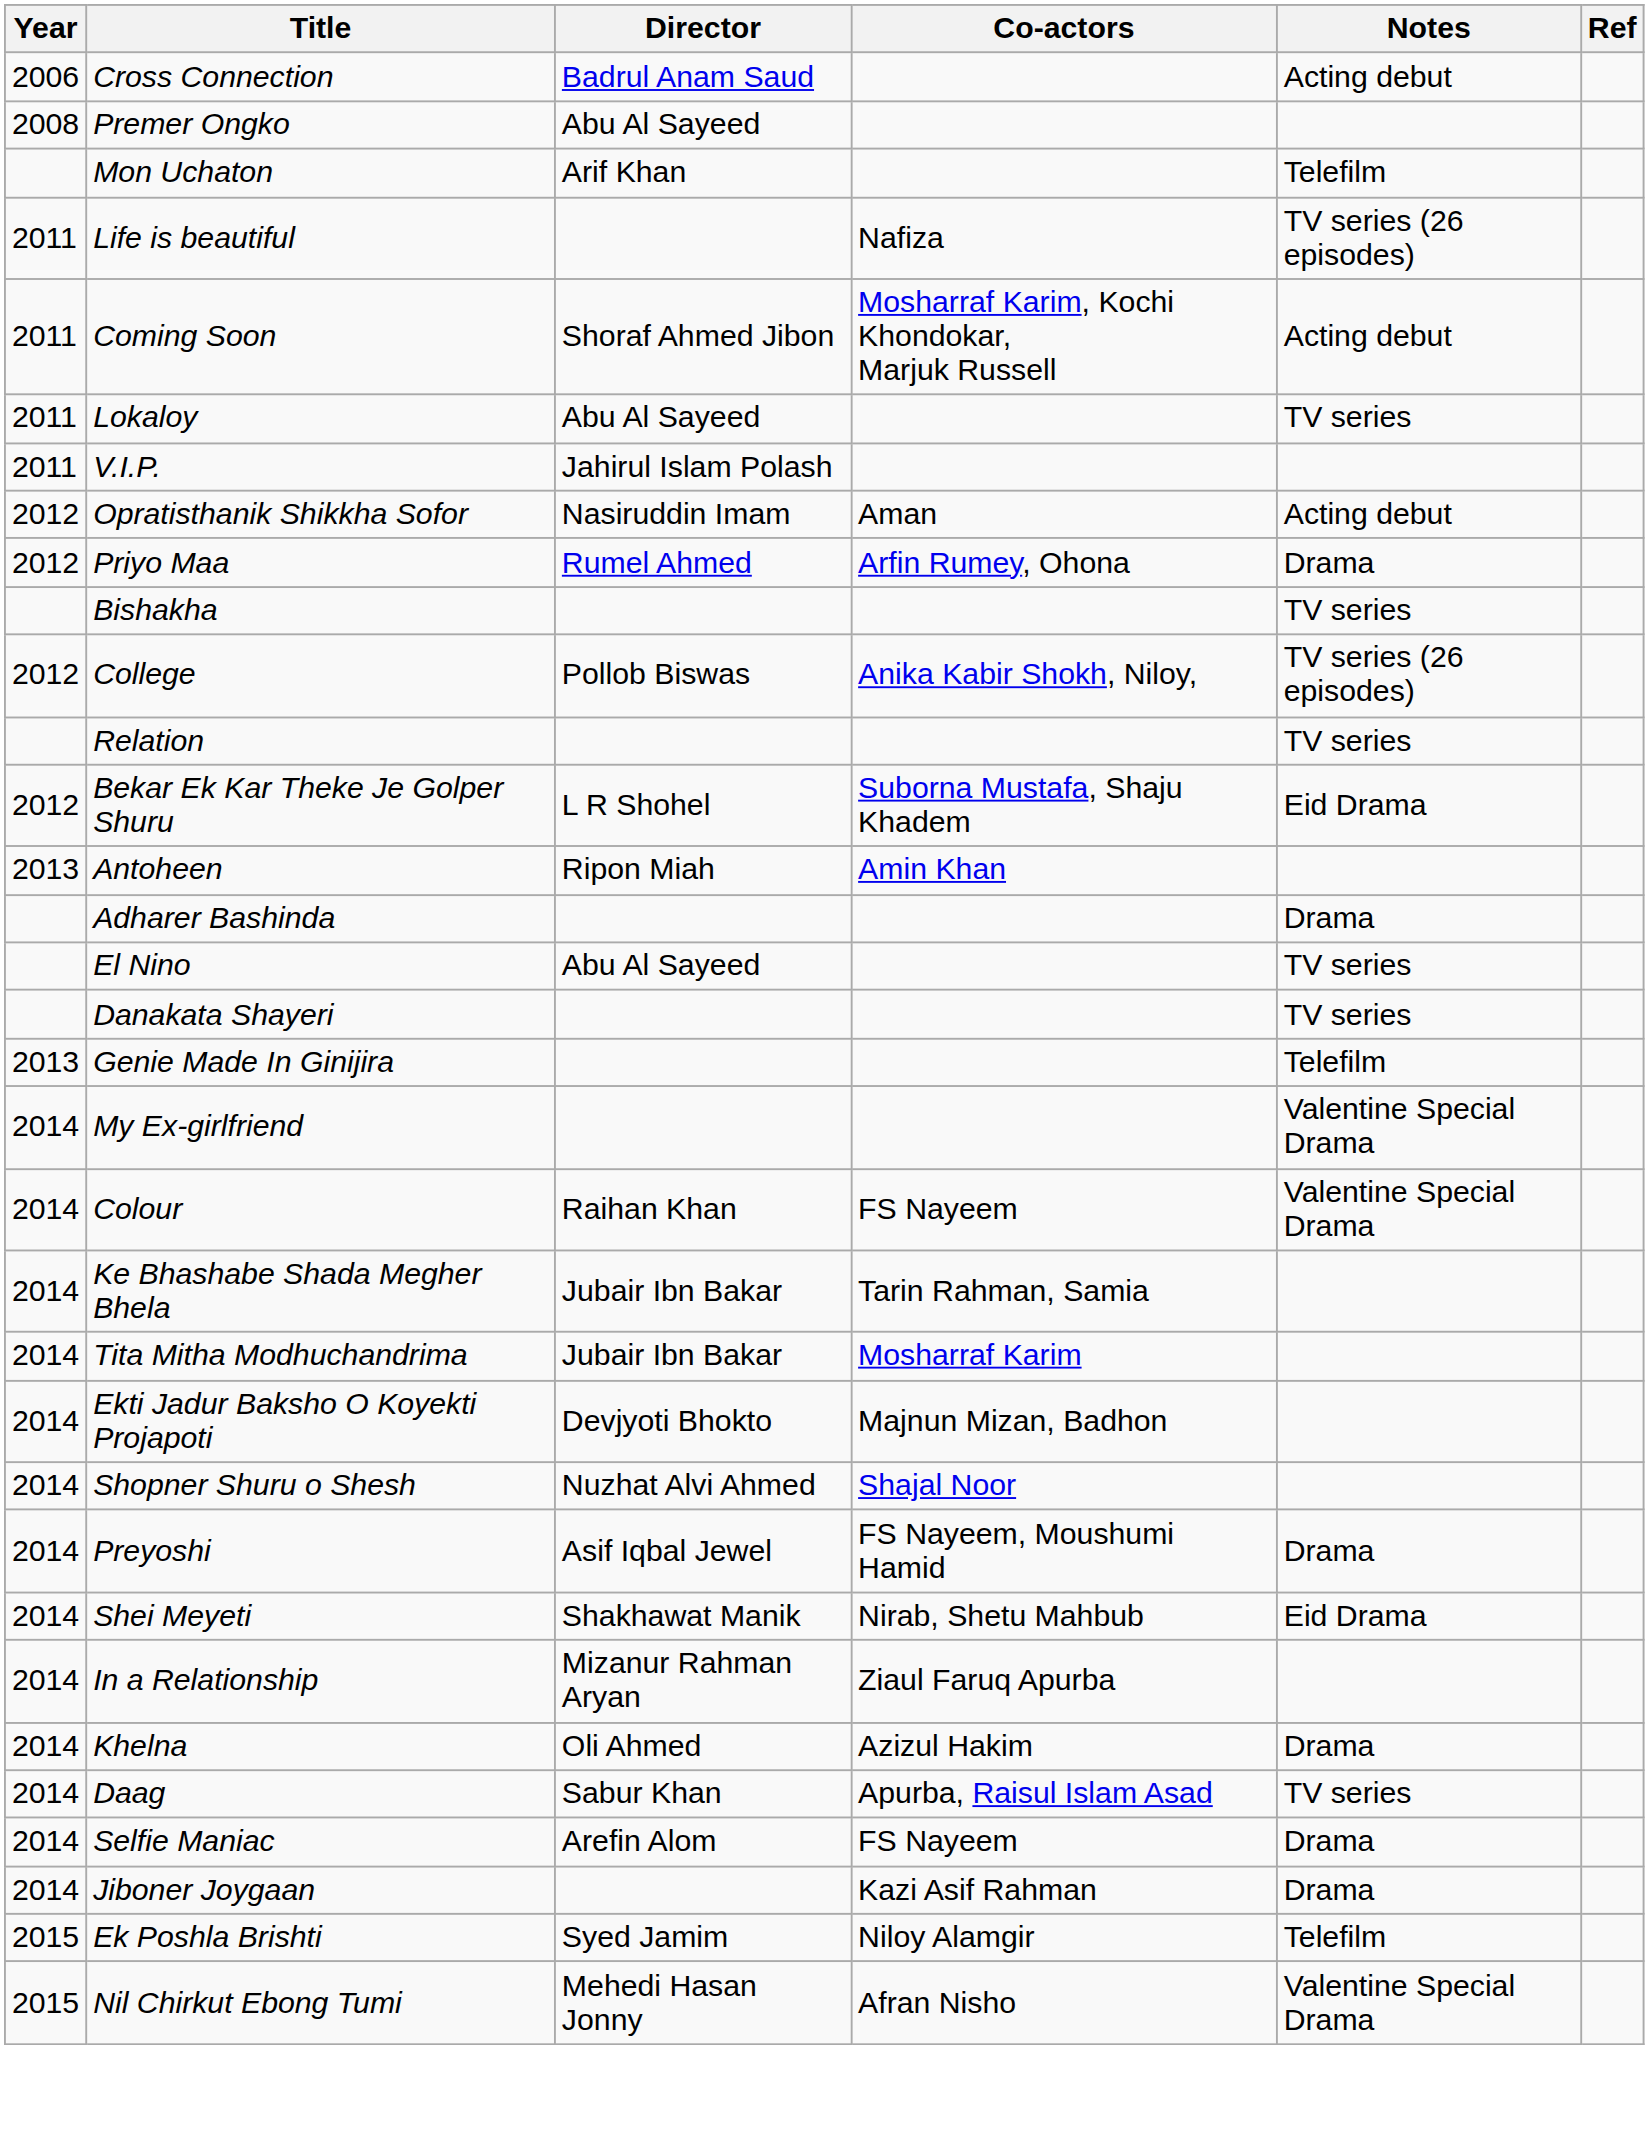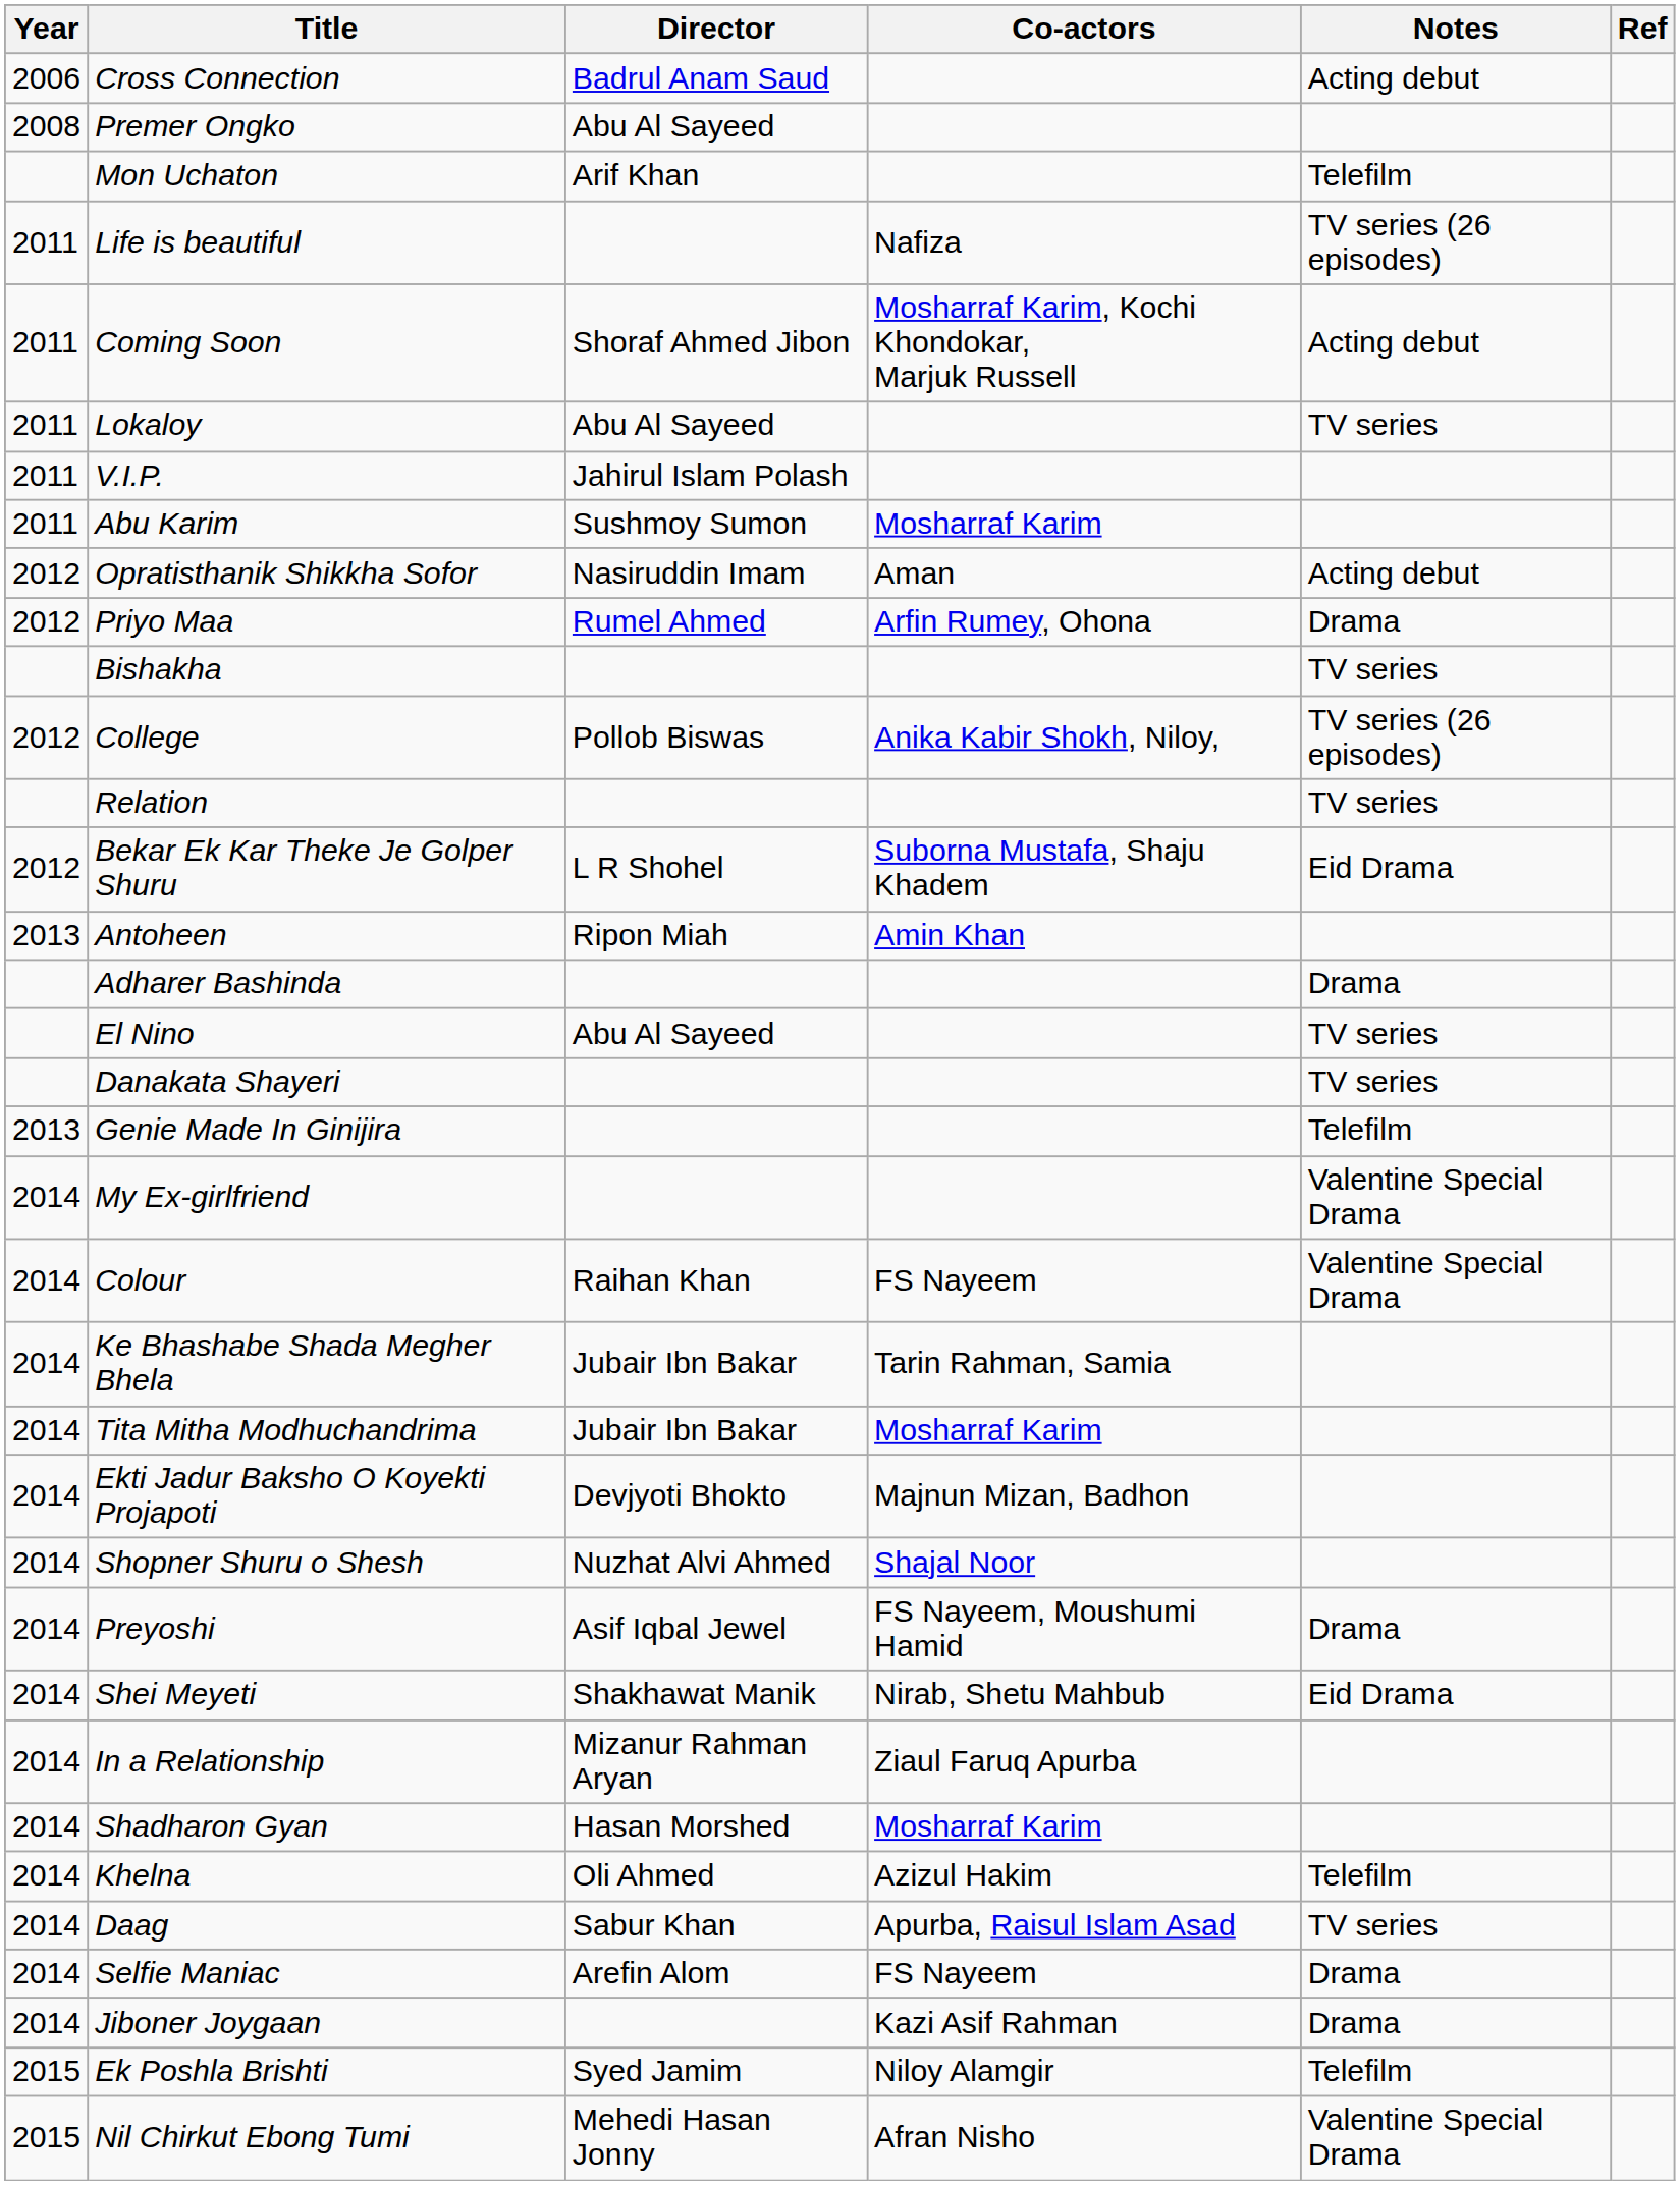+ row: 2011 | Abu Karim | Sushmoy Sumon | Mosharraf Karim
+ row: 2014 | Shadharon Gyan | Hasan Morshed | Mosharraf Karim
Khelna | Notes: Drama -> Telefilm
